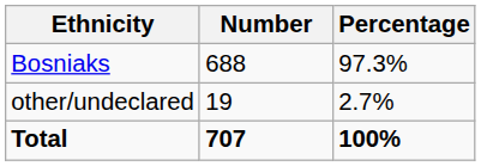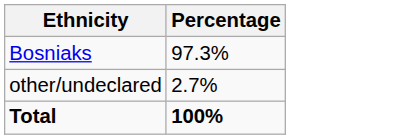- column: Number | 688 | 19 | 707
